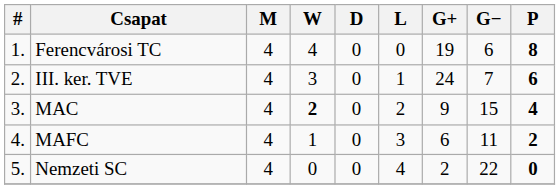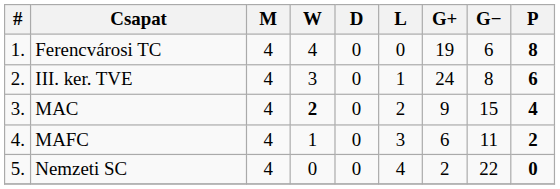III. ker. TVE | G−: 7 -> 8
